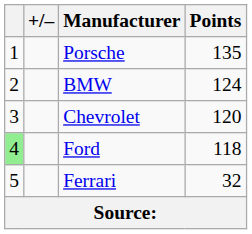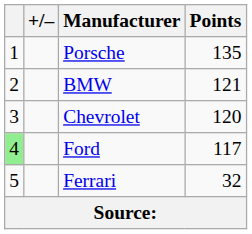BMW | Points: 124 -> 121
Ford | Points: 118 -> 117
